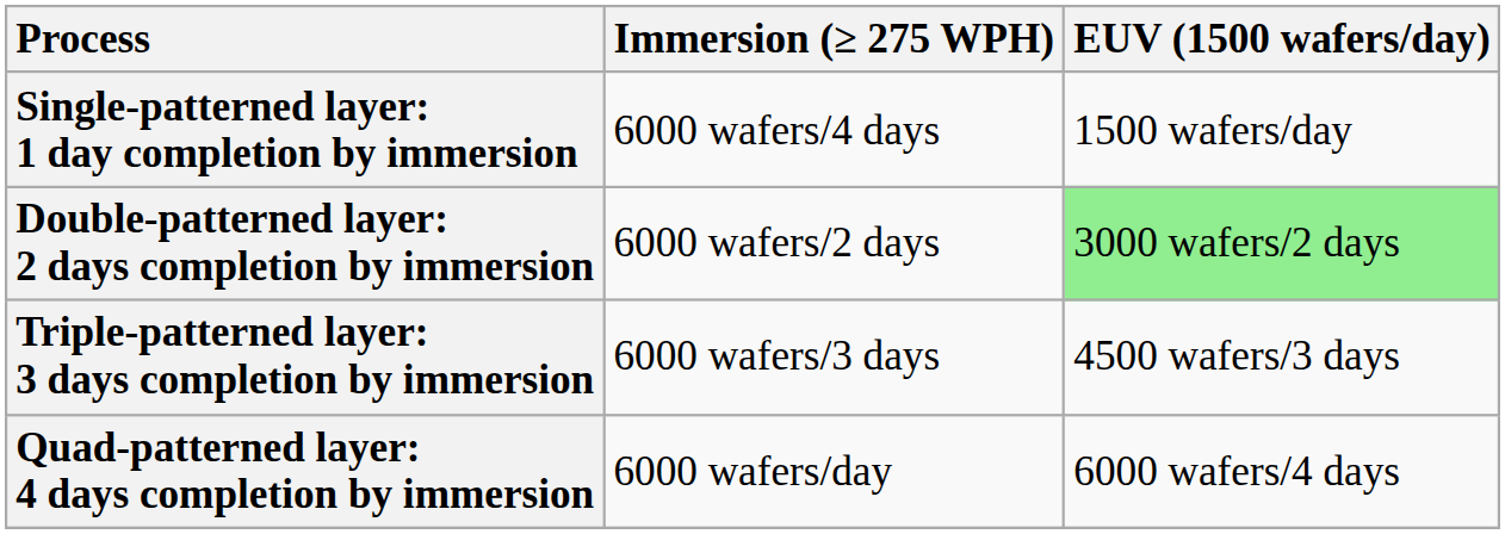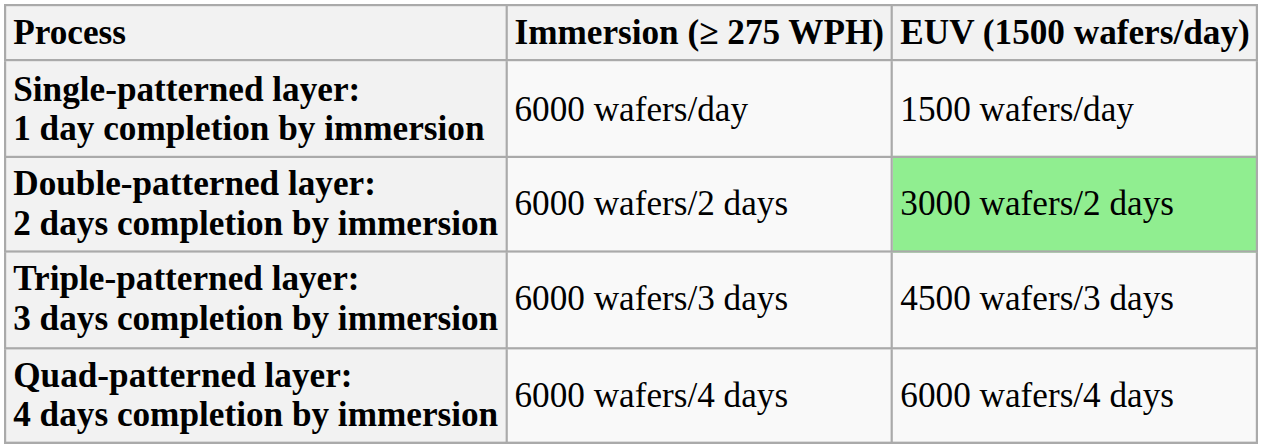Single-patterned layer: 1 day completion by immersion | Immersion (≥ 275 WPH): 6000 wafers/4 days -> 6000 wafers/day
Quad-patterned layer: 4 days completion by immersion | Immersion (≥ 275 WPH): 6000 wafers/day -> 6000 wafers/4 days
